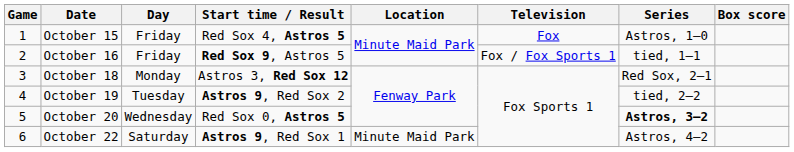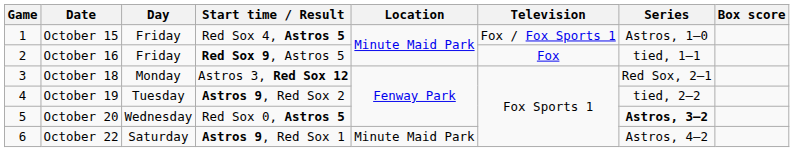October 15 | Television: Fox -> Fox / Fox Sports 1
October 16 | Television: Fox / Fox Sports 1 -> Fox
